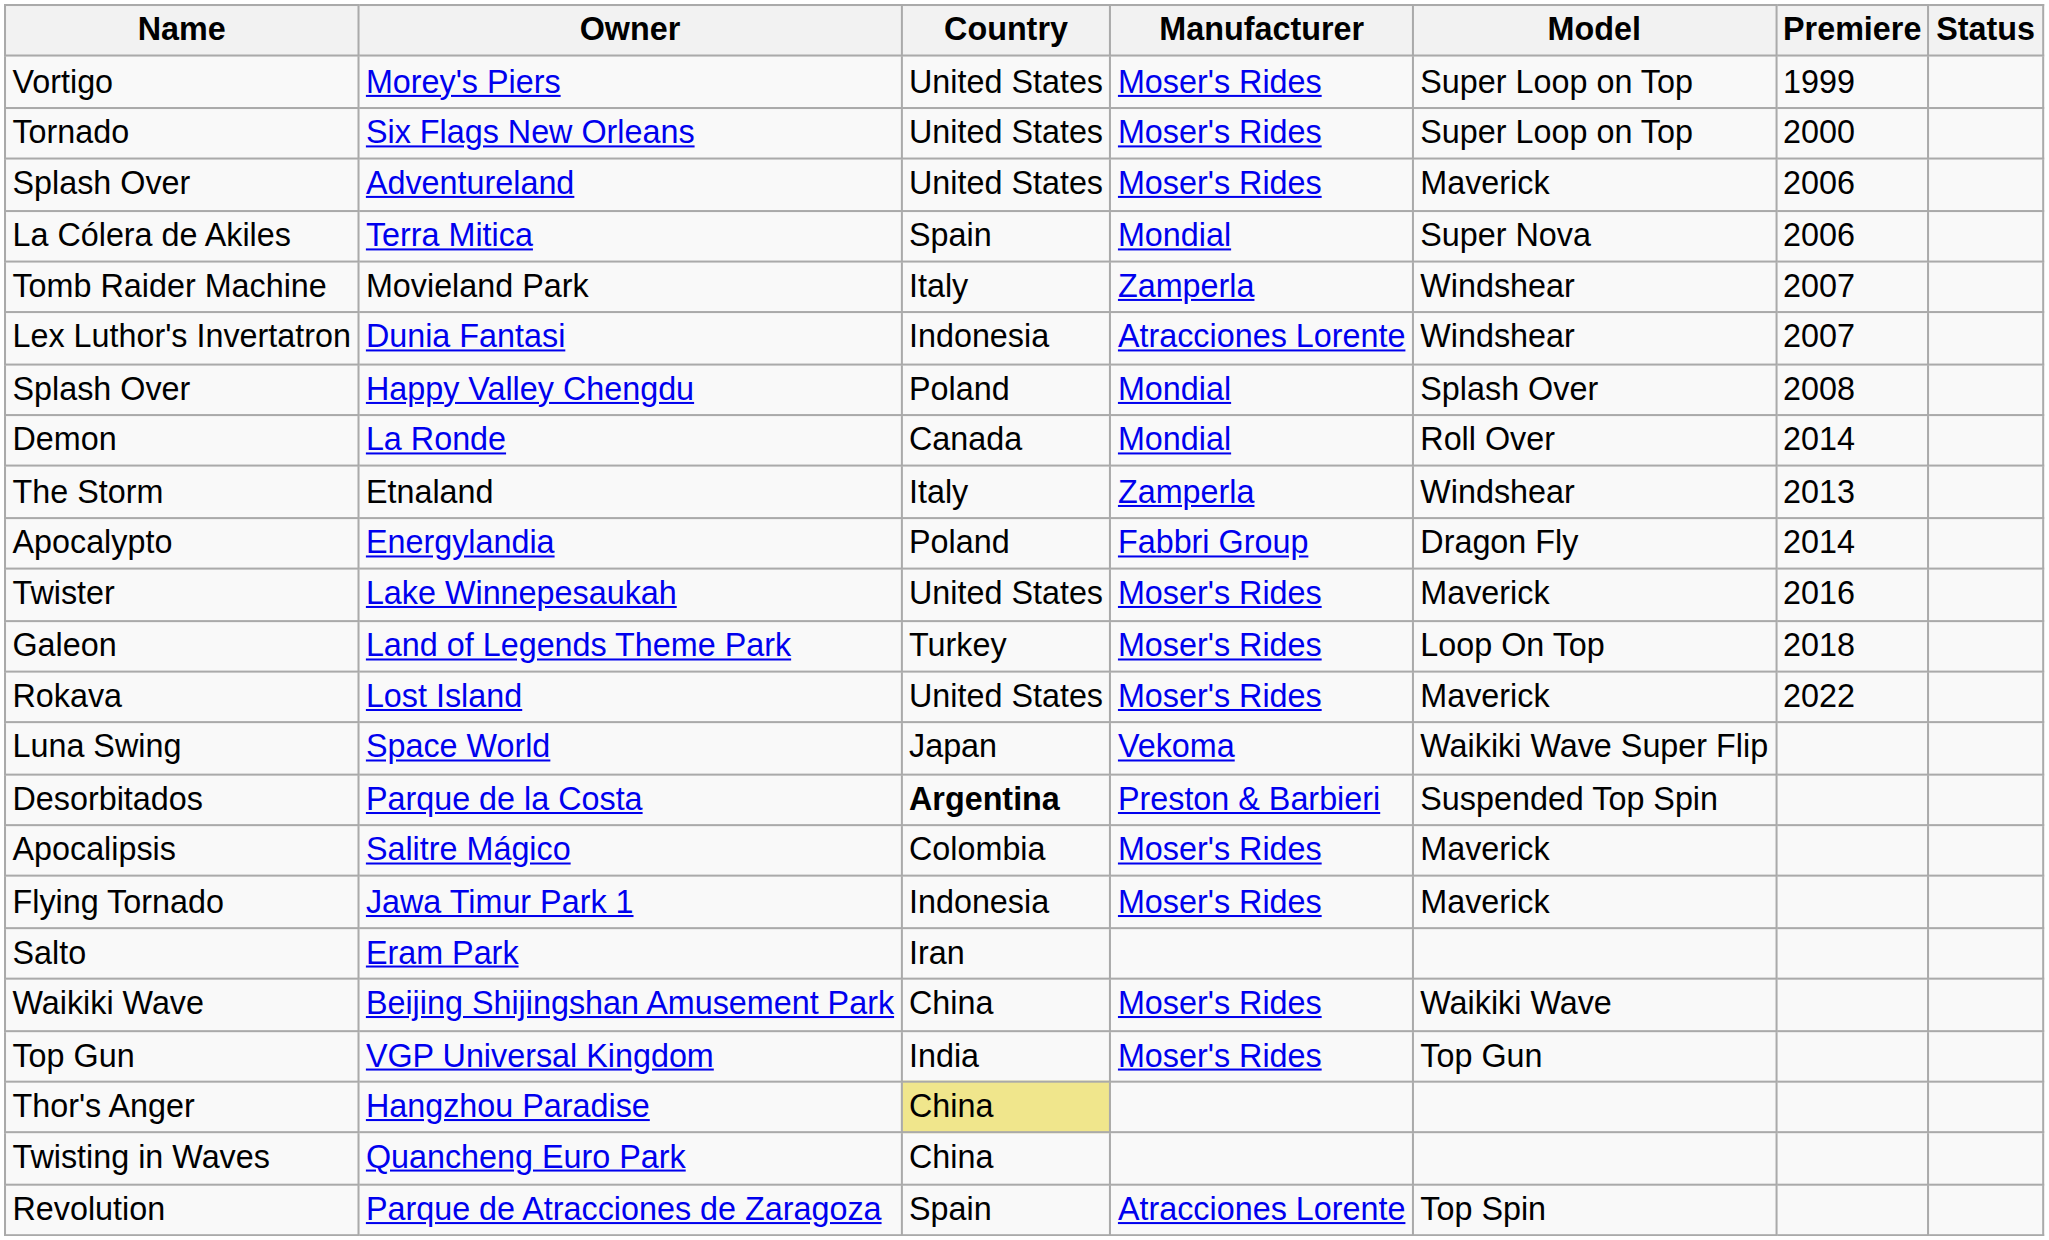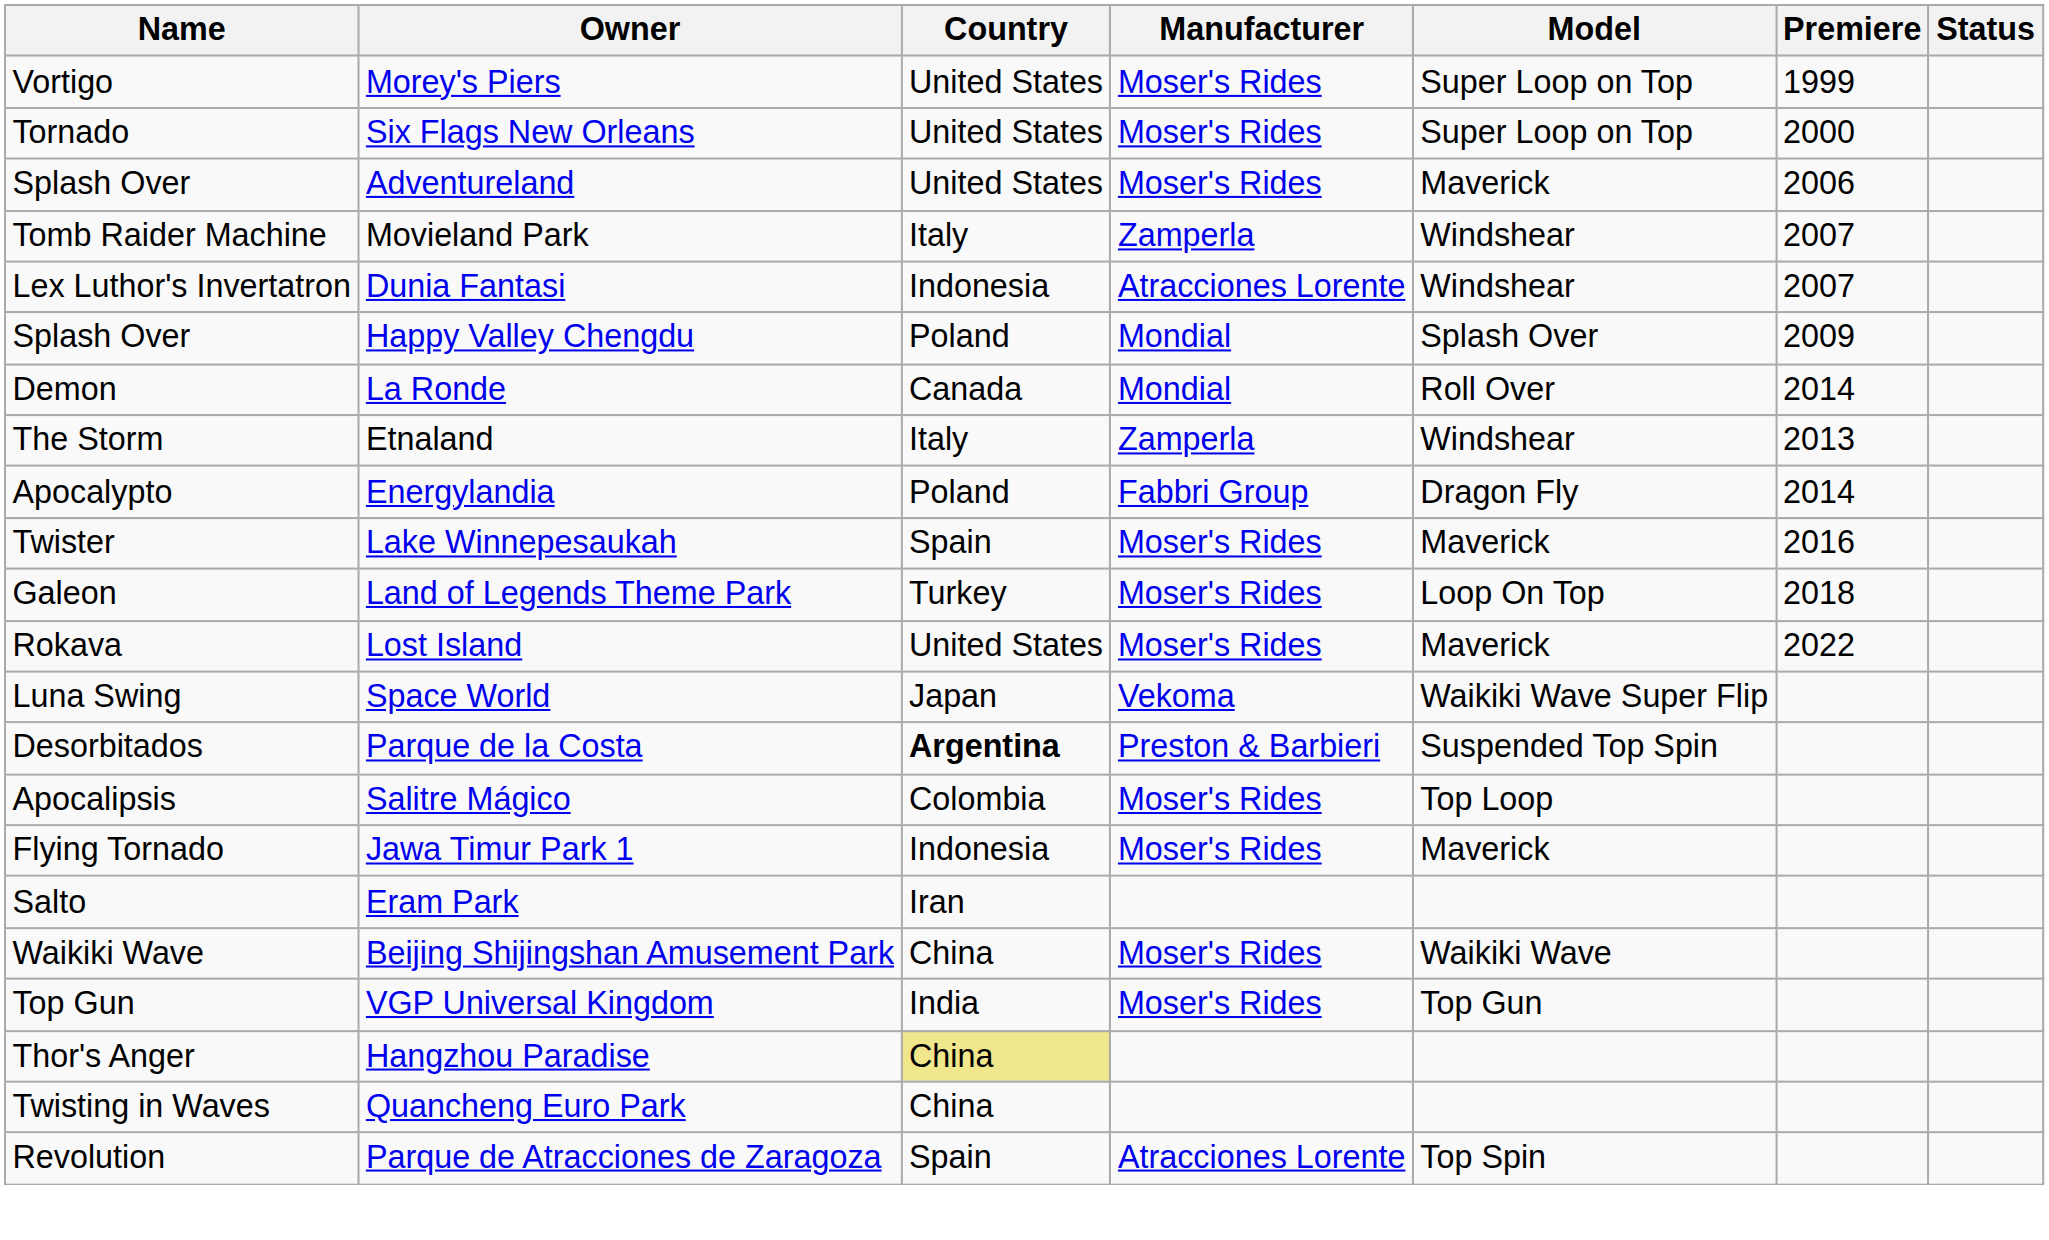- row: La Cólera de Akiles | Terra Mitica | Spain | Mondial | Super Nova | 2006
Happy Valley Chengdu | Premiere: 2008 -> 2009
Lake Winnepesaukah | Country: United States -> Spain
Salitre Mágico | Model: Maverick -> Top Loop
